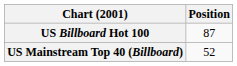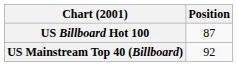US Mainstream Top 40 (Billboard) | Position: 52 -> 92
